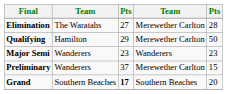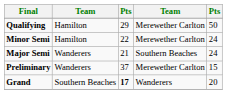- row: Elimination | The Waratahs | 27 | Merewether Carlton | 28
+ row: Minor Semi | Hamilton | 22 | Merewether Carlton | 24
Major Semi | column 3: 23 -> 21
Major Semi | column 4: Wanderers -> Southern Beaches
Major Semi | column 5: 23 -> 24
Grand | column 4: Southern Beaches -> Wanderers
